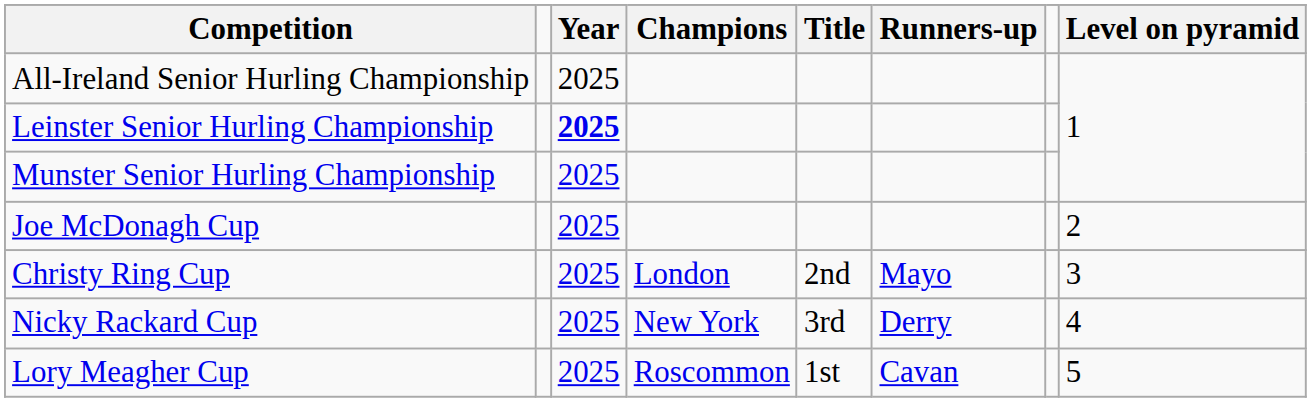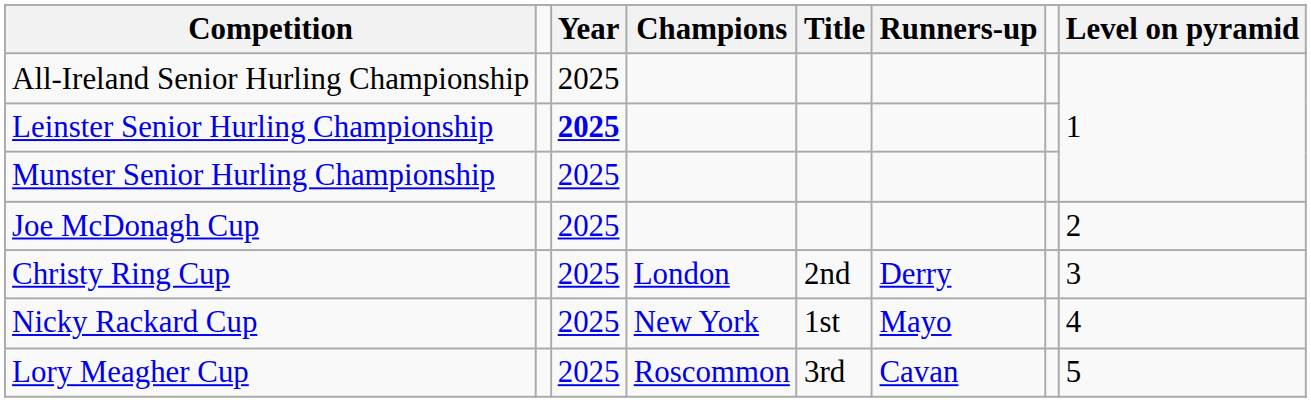Christy Ring Cup | Runners-up: Mayo -> Derry
Nicky Rackard Cup | Title: 3rd -> 1st
Nicky Rackard Cup | Runners-up: Derry -> Mayo
Lory Meagher Cup | Title: 1st -> 3rd
